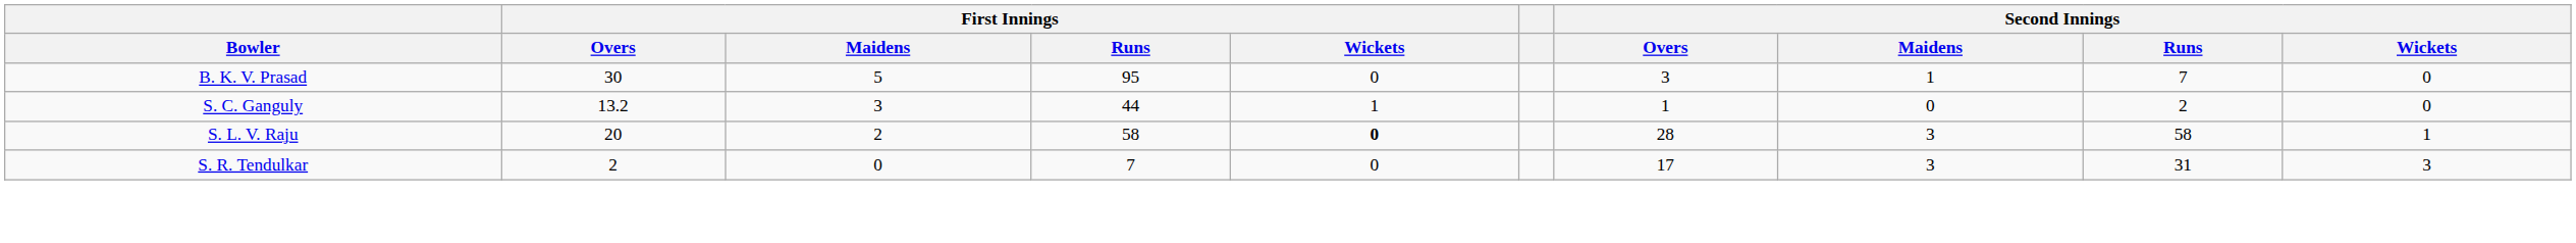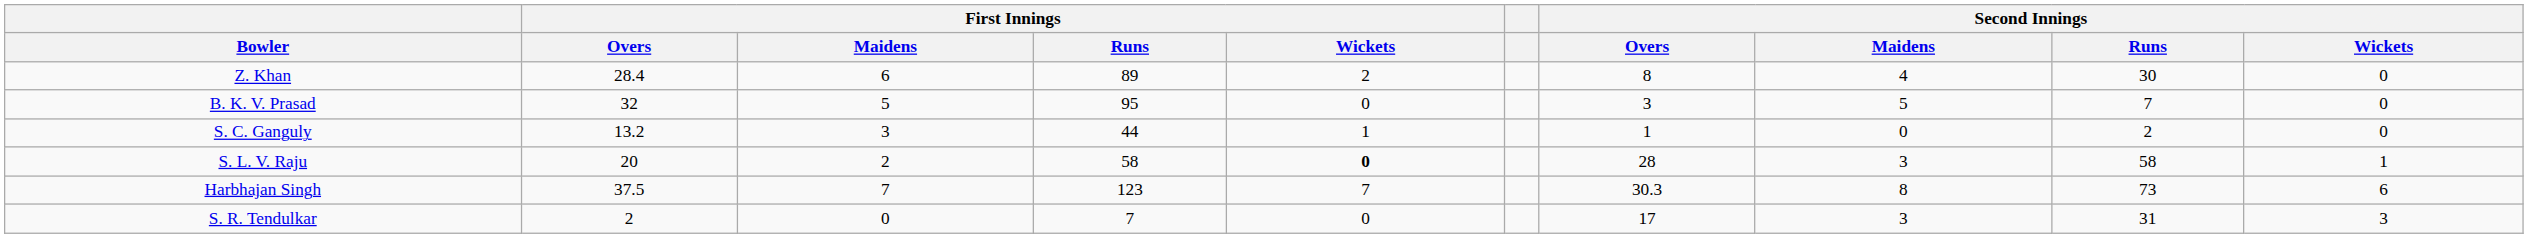+ row: Z. Khan | 28.4 | 6 | 89 | 2 | 8 | 4 | 30 | 0
B. K. V. Prasad | First Innings / Overs: 30 -> 32
B. K. V. Prasad | Second Innings / Maidens: 1 -> 5
+ row: Harbhajan Singh | 37.5 | 7 | 123 | 7 | 30.3 | 8 | 73 | 6
